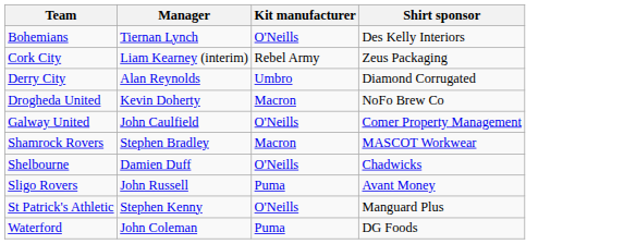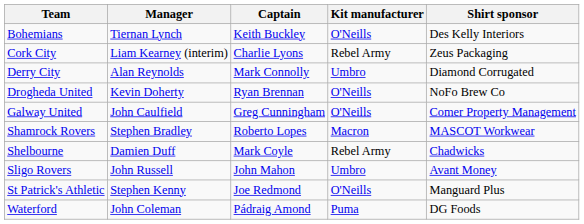+ column: Captain | Keith Buckley | Charlie Lyons | Mark Connolly | Ryan Brennan | Greg Cunningham | Roberto Lopes | Mark Coyle | John Mahon | Joe Redmond | Pádraig Amond
Drogheda United | Kit manufacturer: Macron -> O'Neills
Shelbourne | Kit manufacturer: O'Neills -> Rebel Army
Sligo Rovers | Kit manufacturer: Puma -> Umbro
